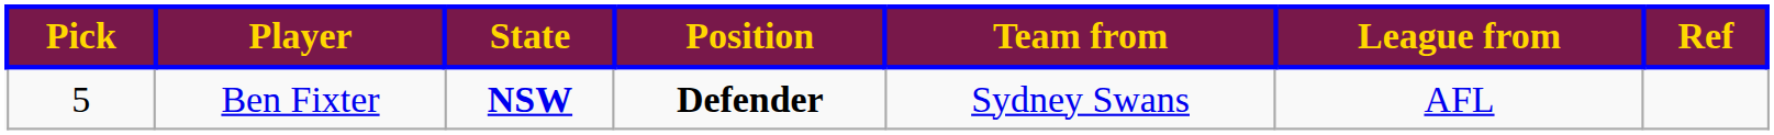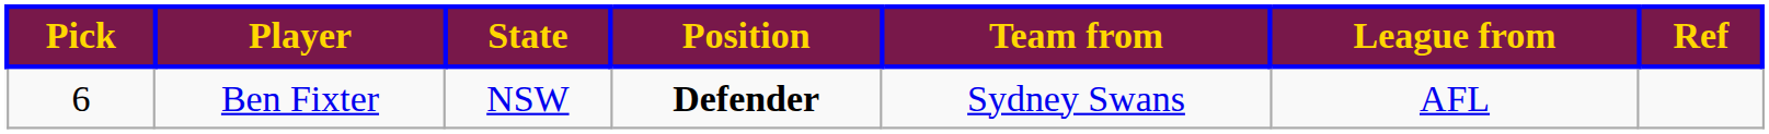Ben Fixter | Pick: 5 -> 6
Ben Fixter | State: bold -> normal
